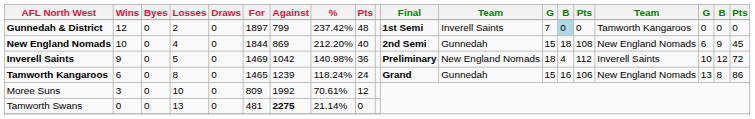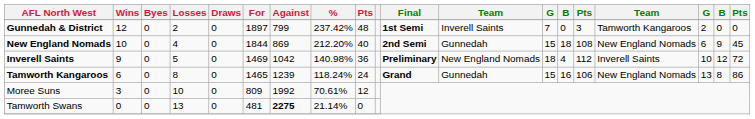Gunnedah & District | column 14: lightblue background -> no background
Gunnedah & District | column 15: 0 -> 3
Gunnedah & District | column 17: 0 -> 2
